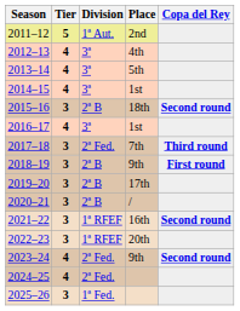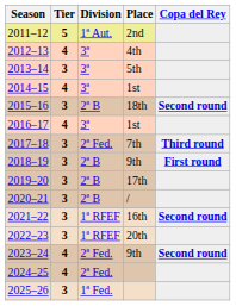2013–14 | Tier: 4 -> 3
